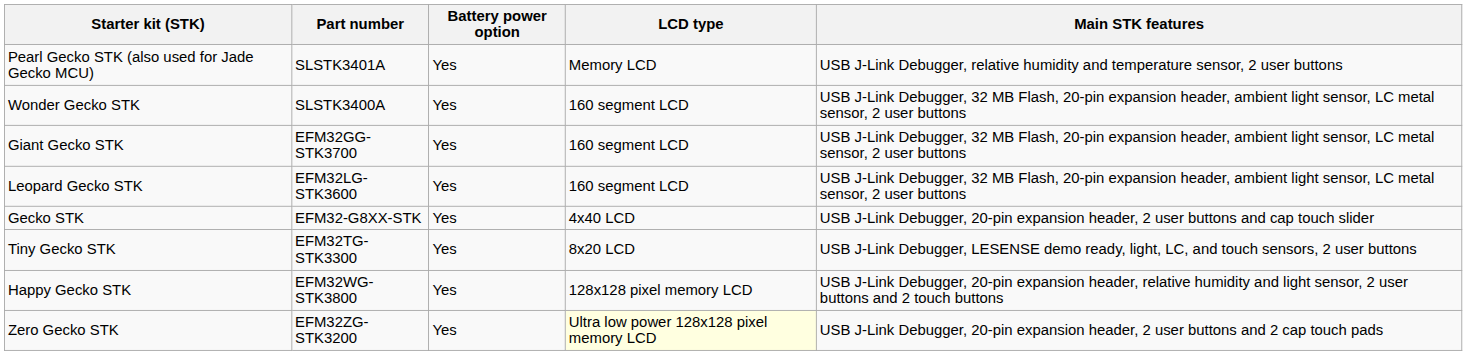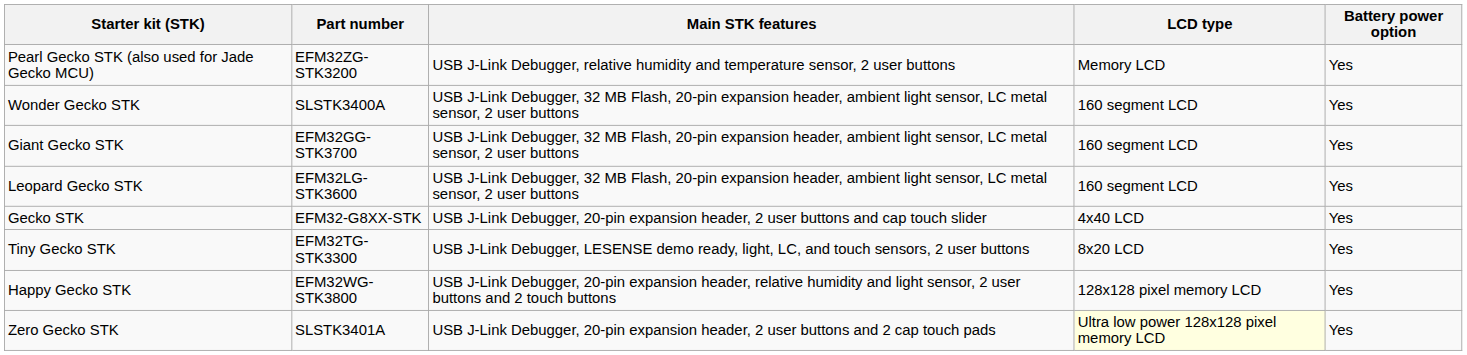columns swapped: Main STK features <-> Battery power option
Pearl Gecko STK (also used for Jade Gecko MCU) | Part number: SLSTK3401A -> EFM32ZG-STK3200
Zero Gecko STK | Part number: EFM32ZG-STK3200 -> SLSTK3401A
